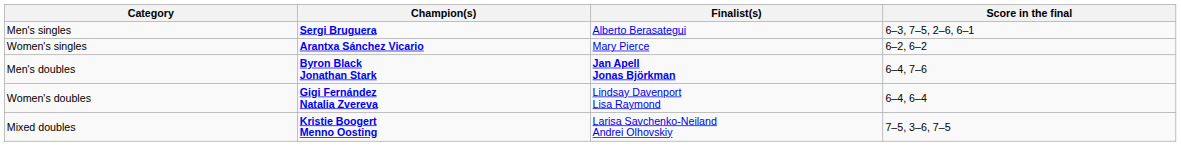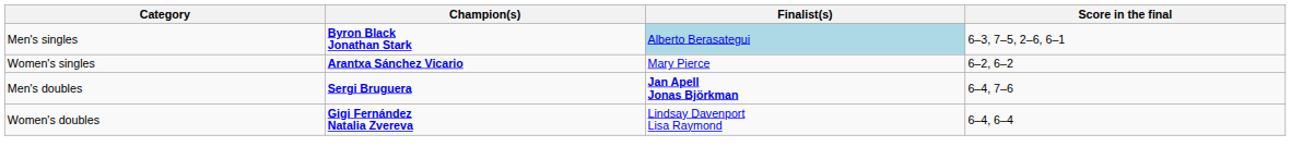Men's singles | Champion(s): Sergi Bruguera -> Byron Black Jonathan Stark
Men's singles | Finalist(s): no background -> lightblue background
Men's doubles | Champion(s): Byron Black Jonathan Stark -> Sergi Bruguera
- row: Mixed doubles | Kristie Boogert Menno Oosting | Larisa Savchenko-Neiland Andrei Olhovskiy | 7–5, 3–6, 7–5
